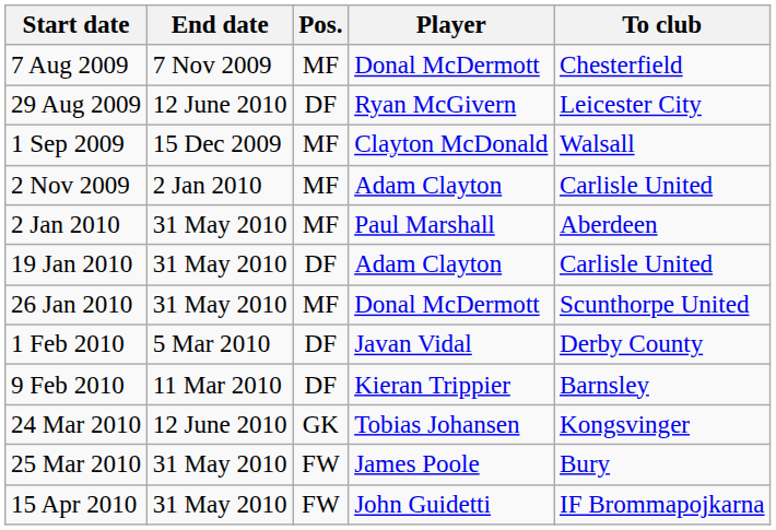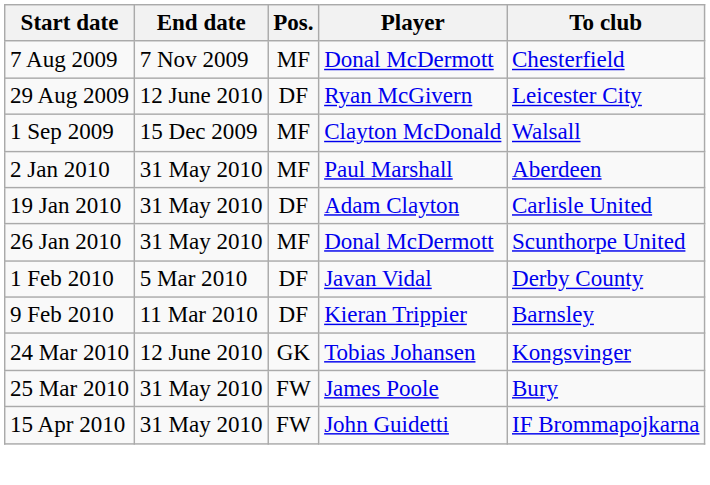- row: 2 Nov 2009 | 2 Jan 2010 | MF | Adam Clayton | Carlisle United
